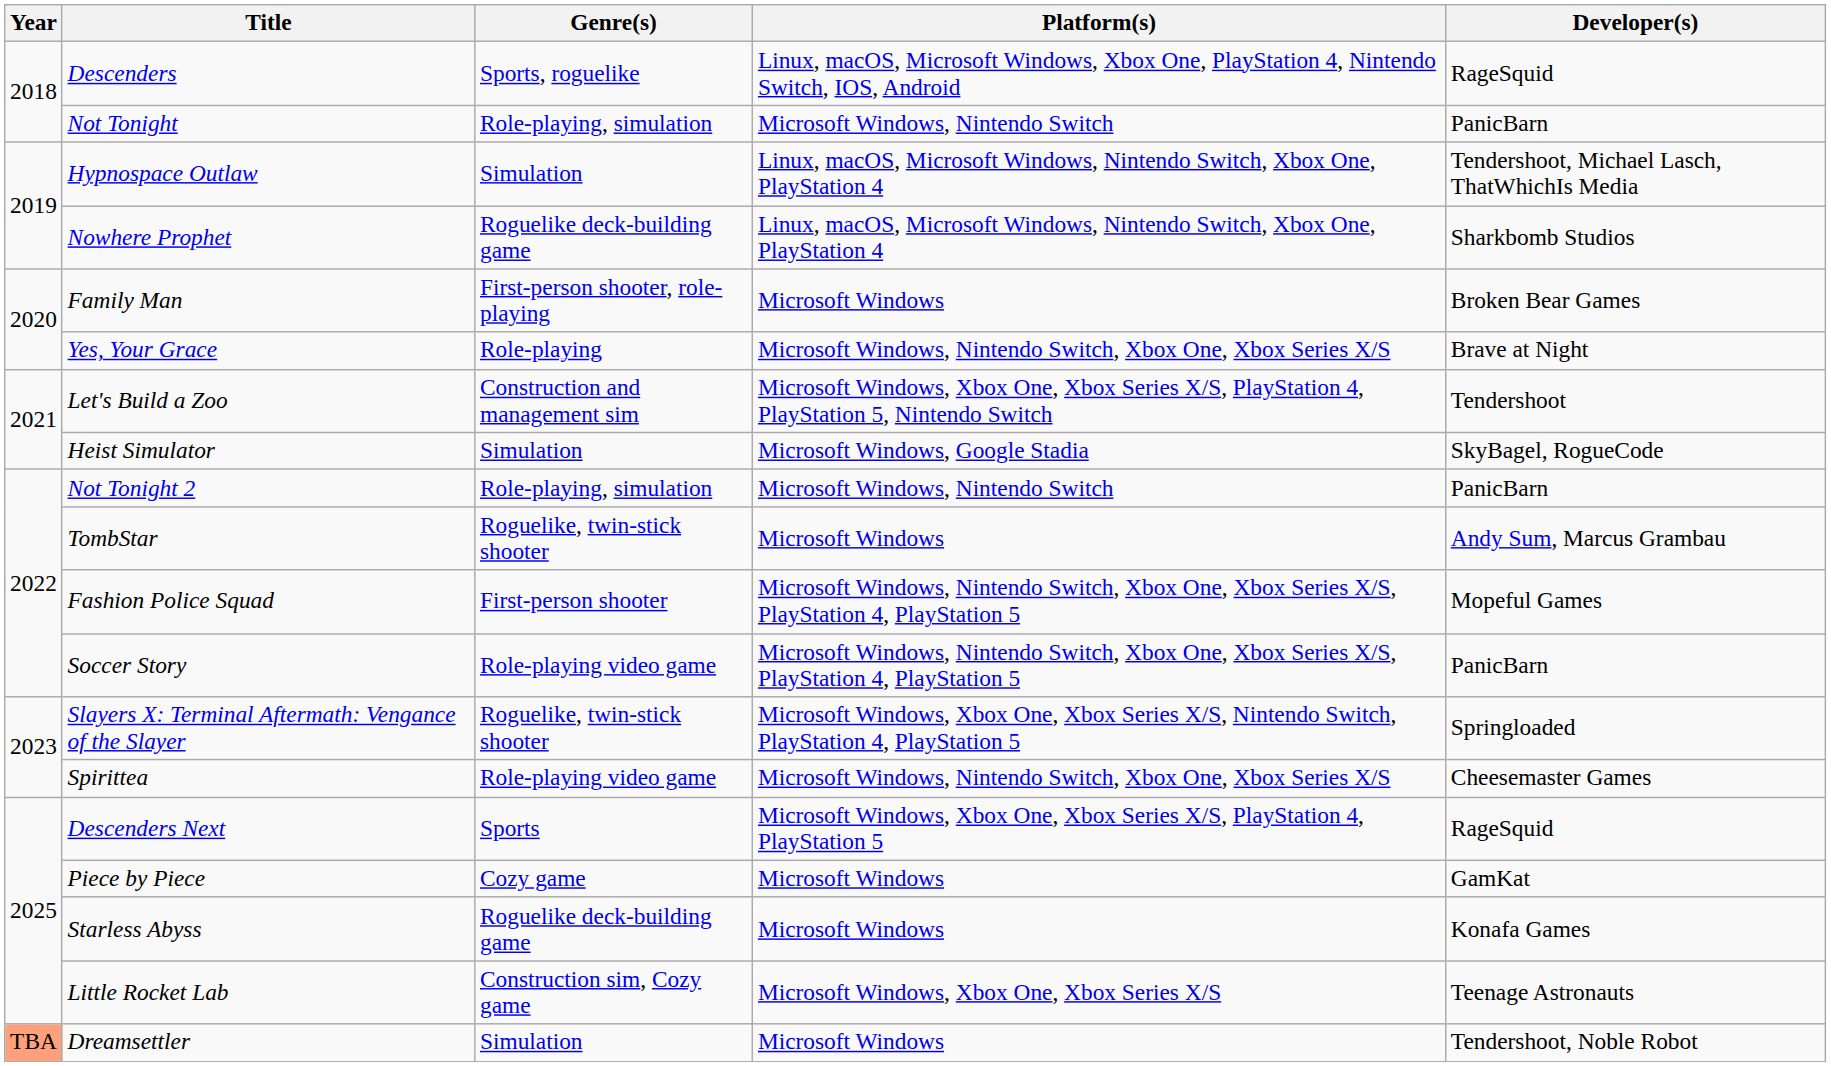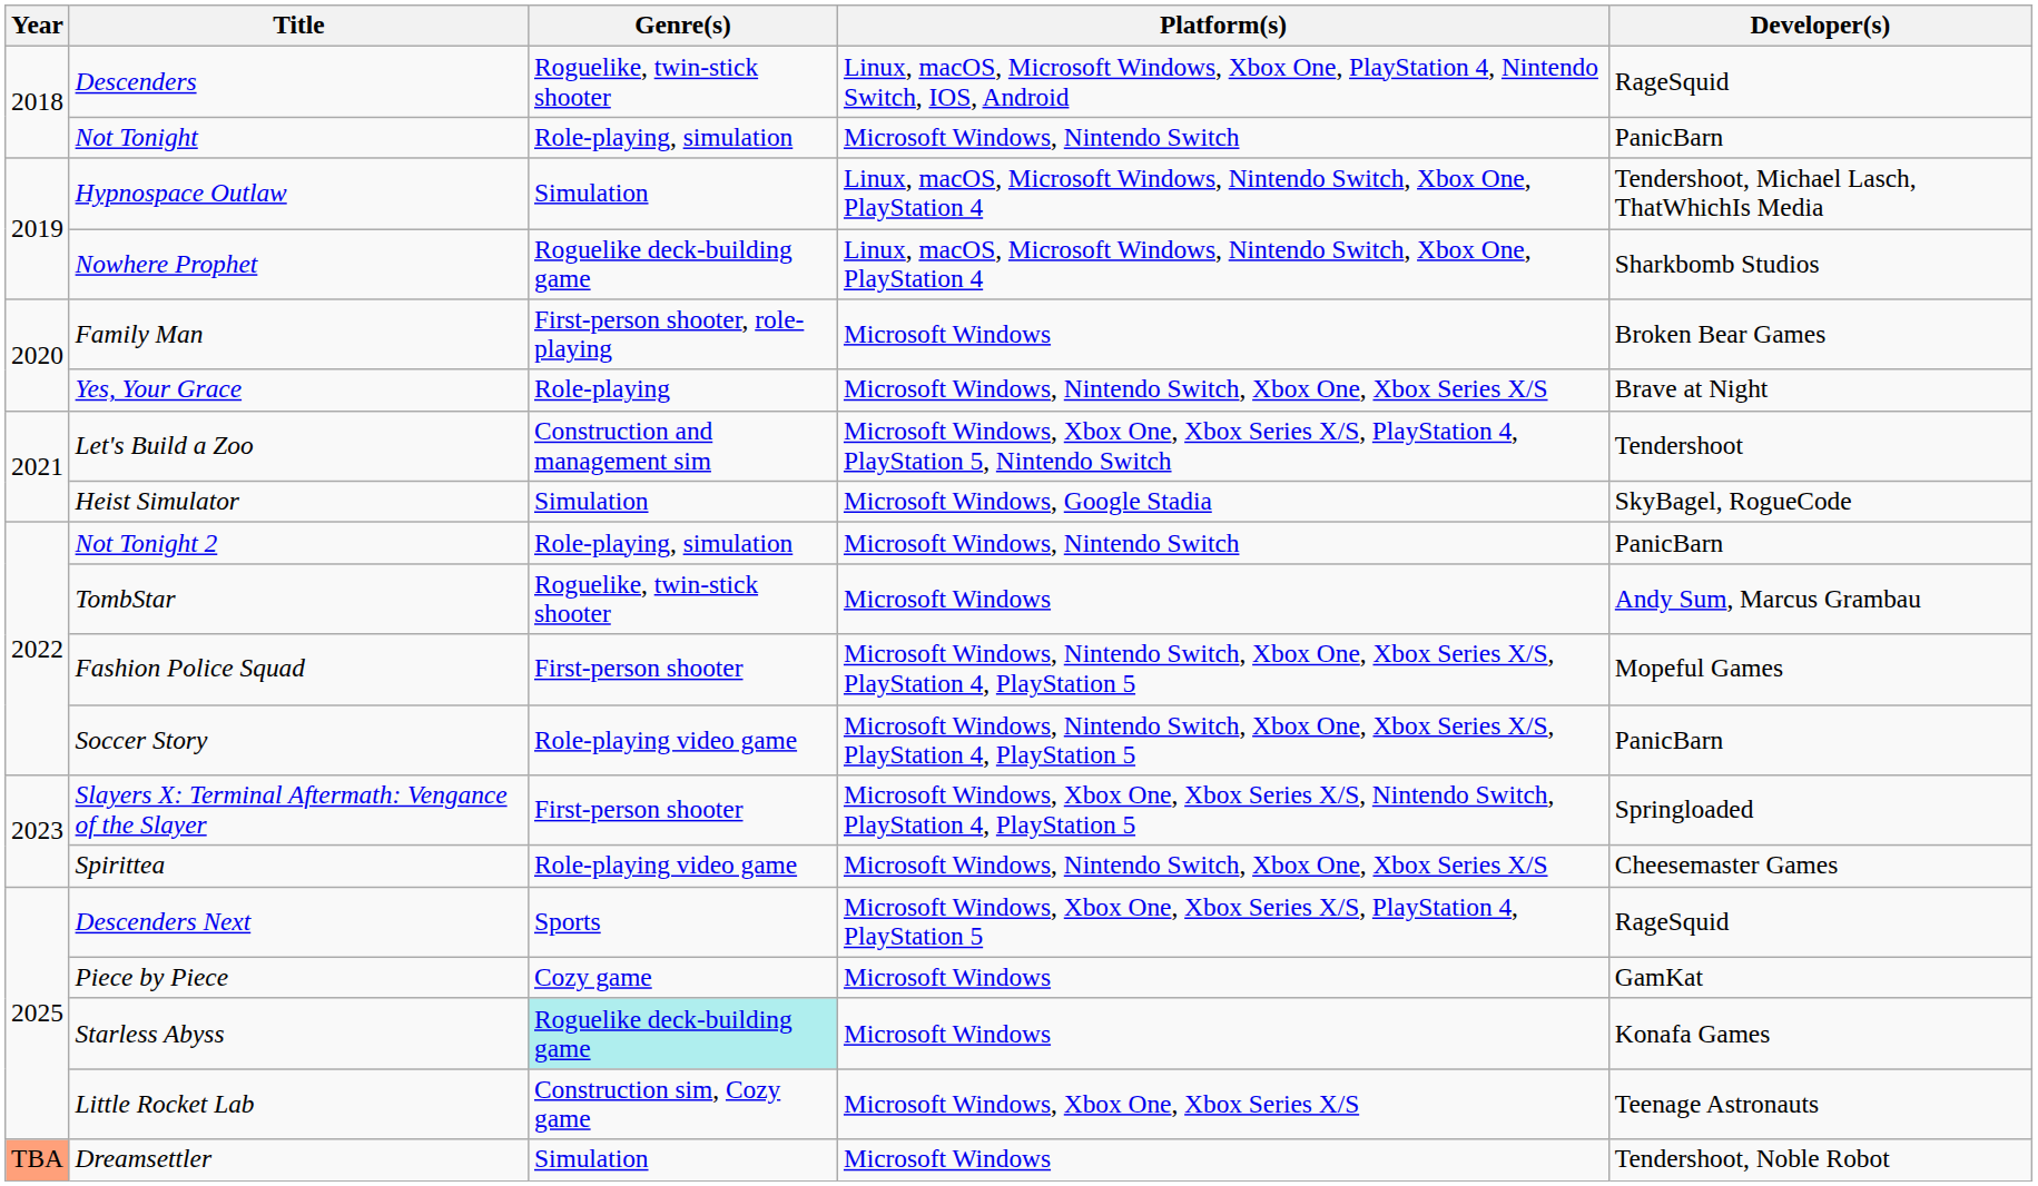Descenders | Genre(s): Sports, roguelike -> Roguelike, twin-stick shooter
Slayers X: Terminal Aftermath: Vengance of the Slayer | Genre(s): Roguelike, twin-stick shooter -> First-person shooter
Starless Abyss | Genre(s): no background -> paleturquoise background
